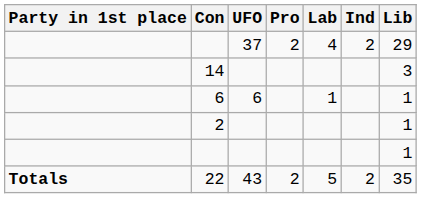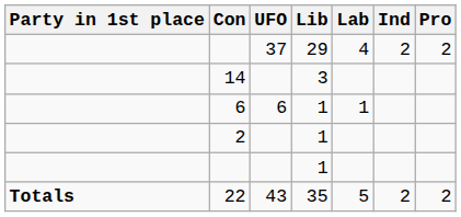columns swapped: Lib <-> Pro
